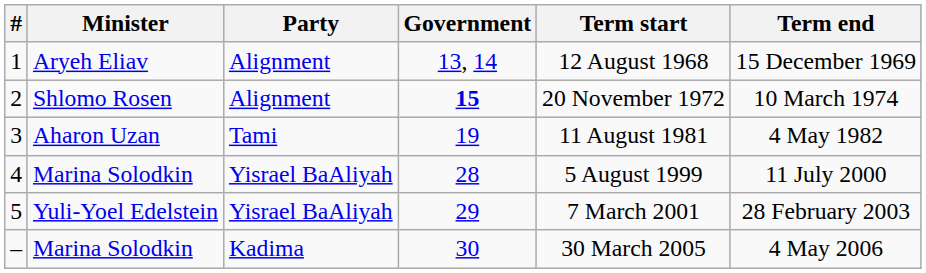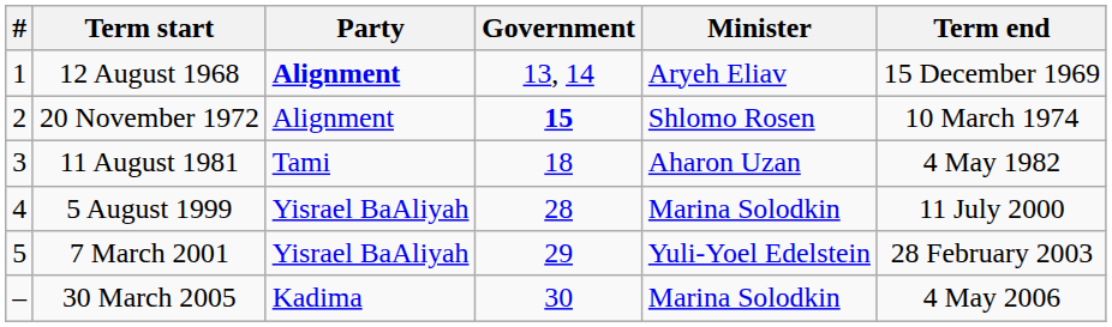columns swapped: Minister <-> Term start
1 | Party: normal -> bold
3 | Government: 19 -> 18
